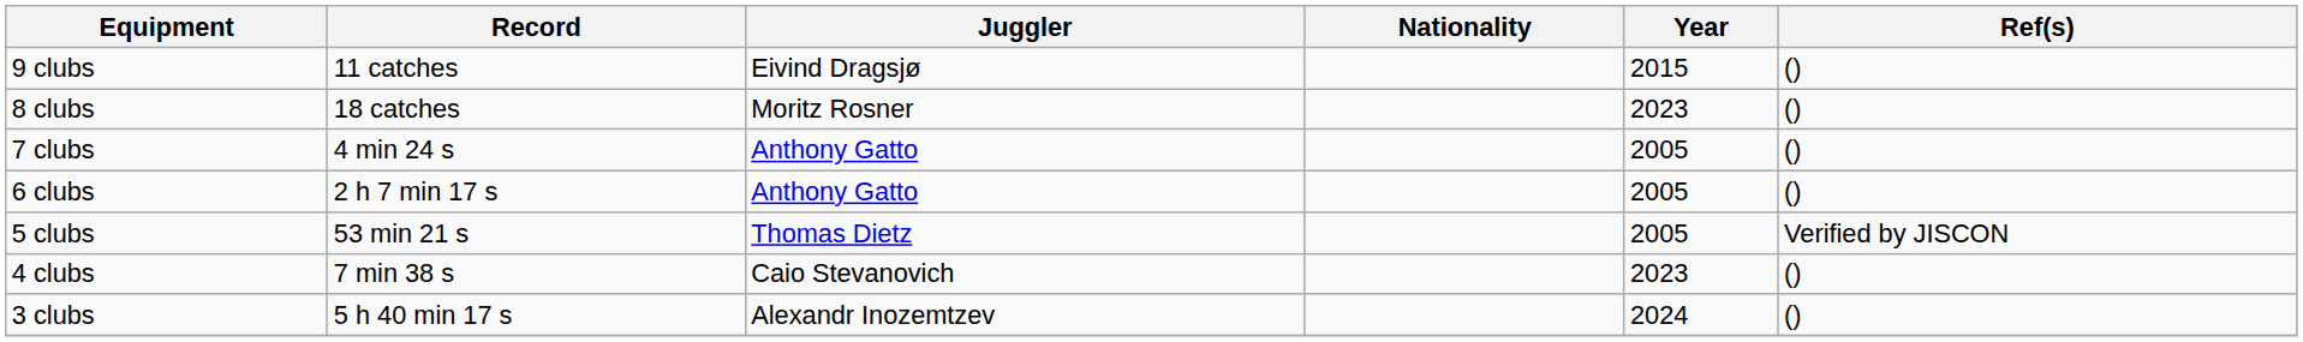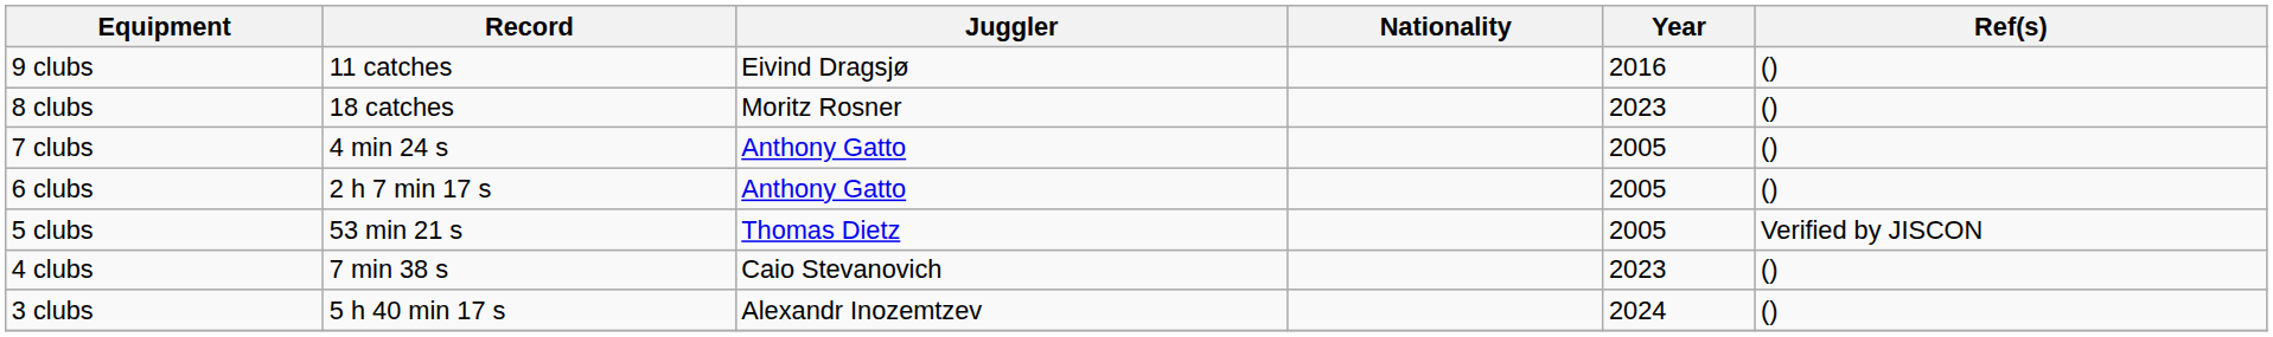9 clubs | Year: 2015 -> 2016
